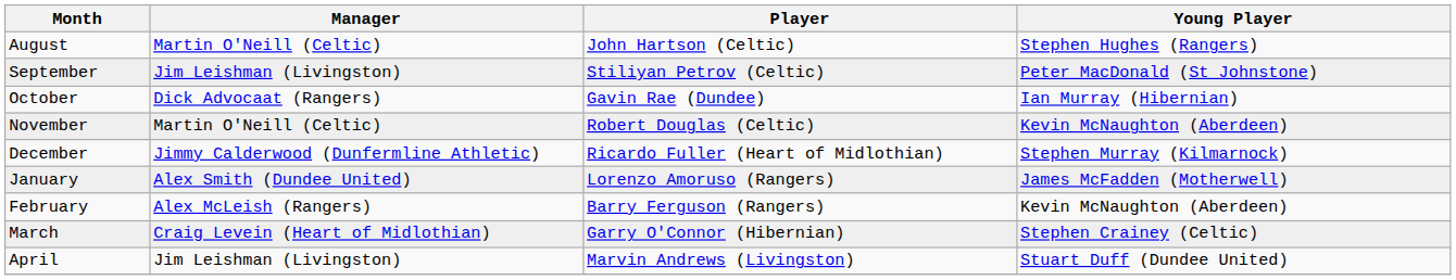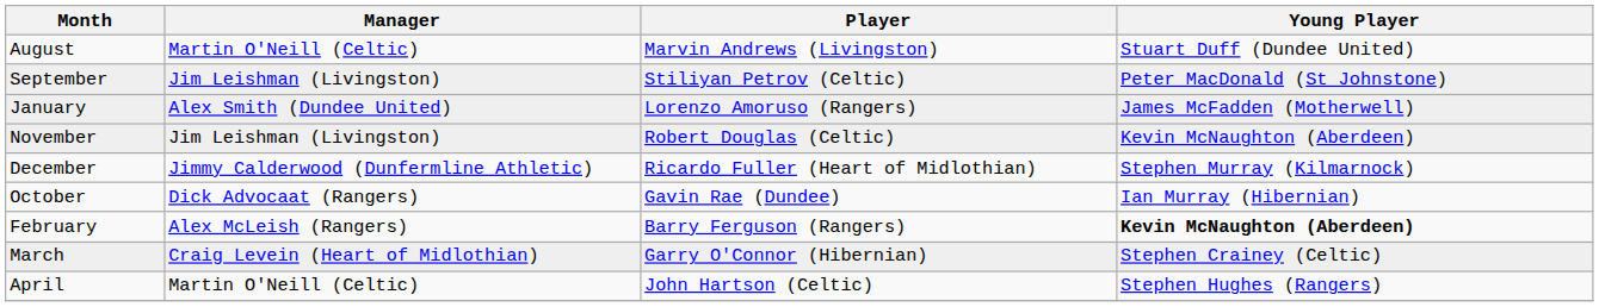August | Player: John Hartson (Celtic) -> Marvin Andrews (Livingston)
August | Young Player: Stephen Hughes (Rangers) -> Stuart Duff (Dundee United)
rows swapped: October <-> January
November | Manager: Martin O'Neill (Celtic) -> Jim Leishman (Livingston)
February | Young Player: normal -> bold
April | Manager: Jim Leishman (Livingston) -> Martin O'Neill (Celtic)
April | Player: Marvin Andrews (Livingston) -> John Hartson (Celtic)
April | Young Player: Stuart Duff (Dundee United) -> Stephen Hughes (Rangers)
